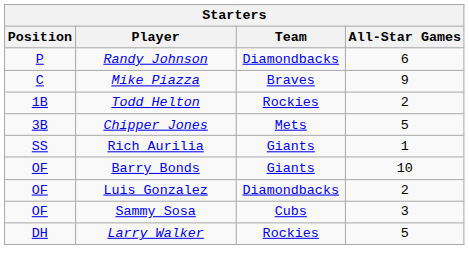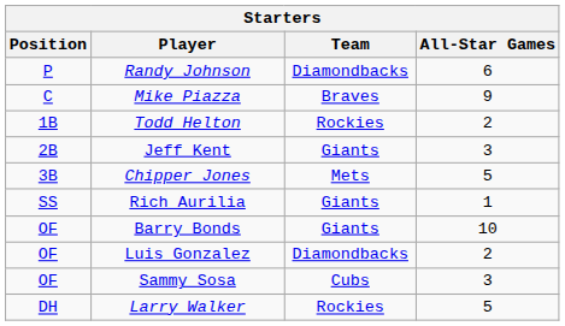+ row: 2B | Jeff Kent | Giants | 3
